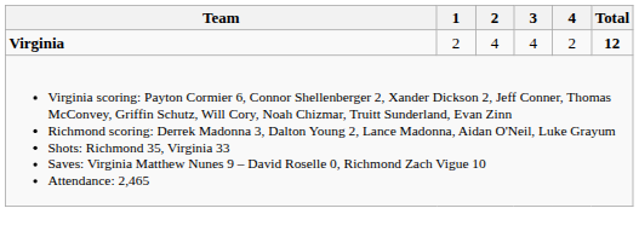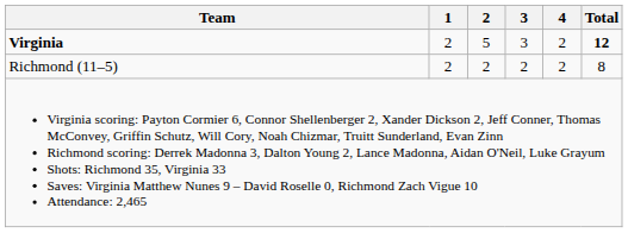Virginia | 2: 4 -> 5
Virginia | 3: 4 -> 3
+ row: Richmond (11–5) | 2 | 2 | 2 | 2 | 8
